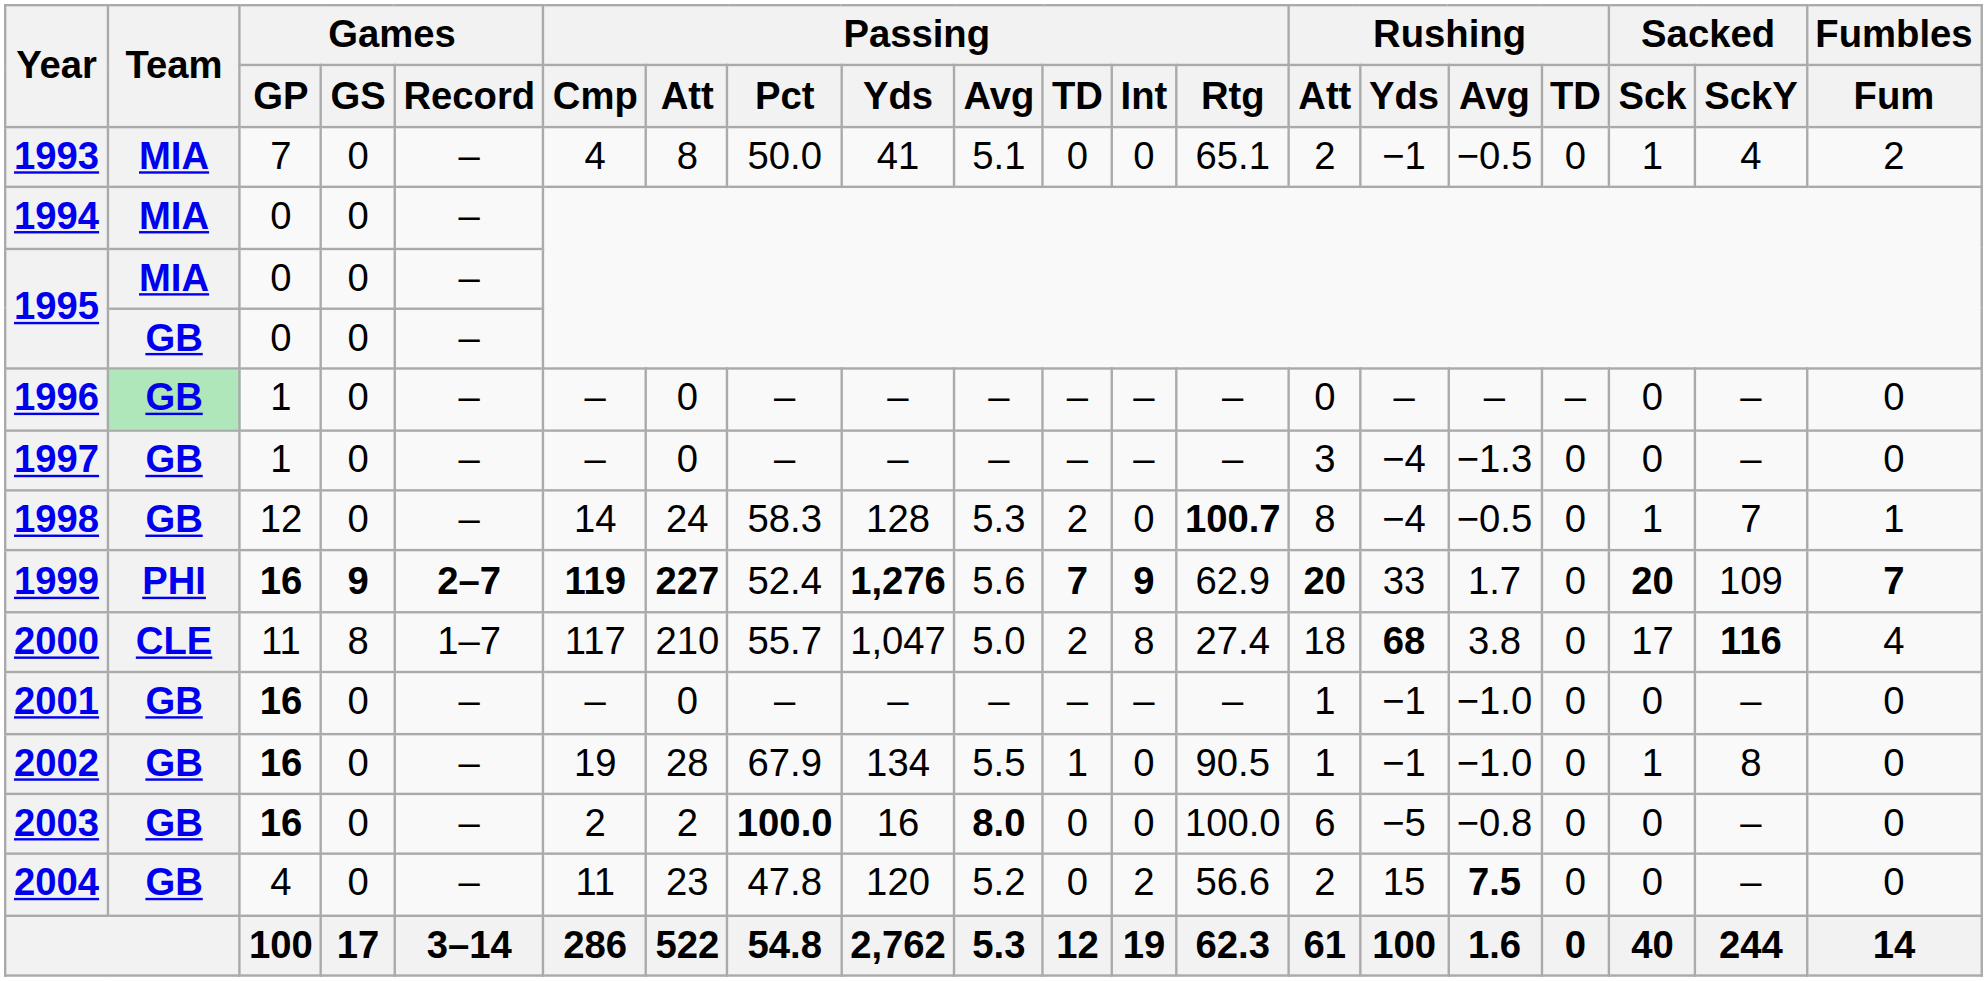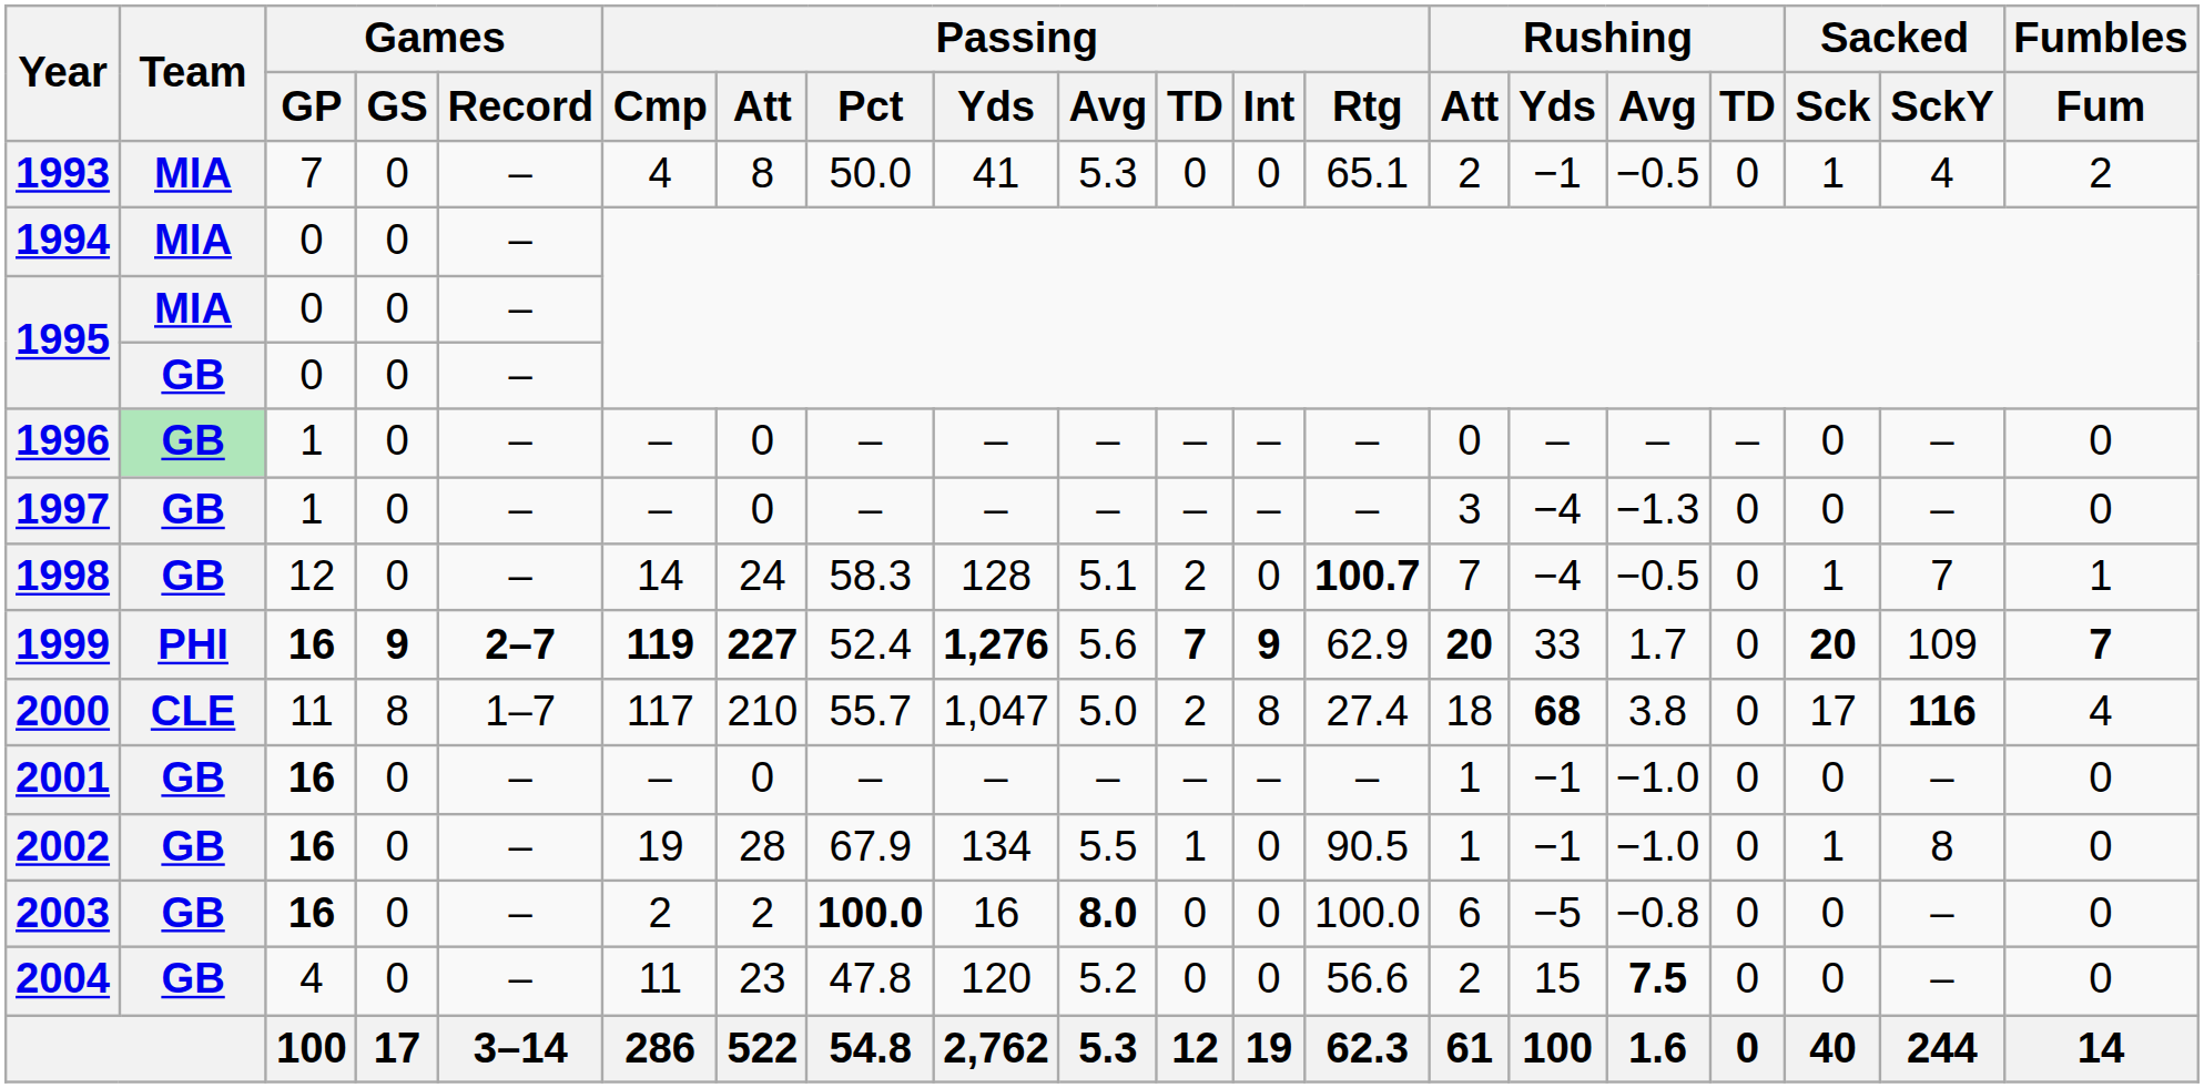1993 | Passing / Avg: 5.1 -> 5.3
1998 | Passing / Avg: 5.3 -> 5.1
1998 | Rushing / Att: 8 -> 7
2004 | Passing / Int: 2 -> 0
